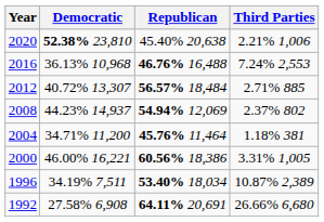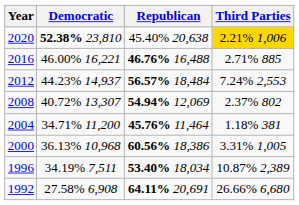2020 | Third Parties: no background -> gold background
2016 | Democratic: 36.13% 10,968 -> 46.00% 16,221
2016 | Third Parties: 7.24% 2,553 -> 2.71% 885
2012 | Democratic: 40.72% 13,307 -> 44.23% 14,937
2012 | Third Parties: 2.71% 885 -> 7.24% 2,553
2008 | Democratic: 44.23% 14,937 -> 40.72% 13,307
2000 | Democratic: 46.00% 16,221 -> 36.13% 10,968
